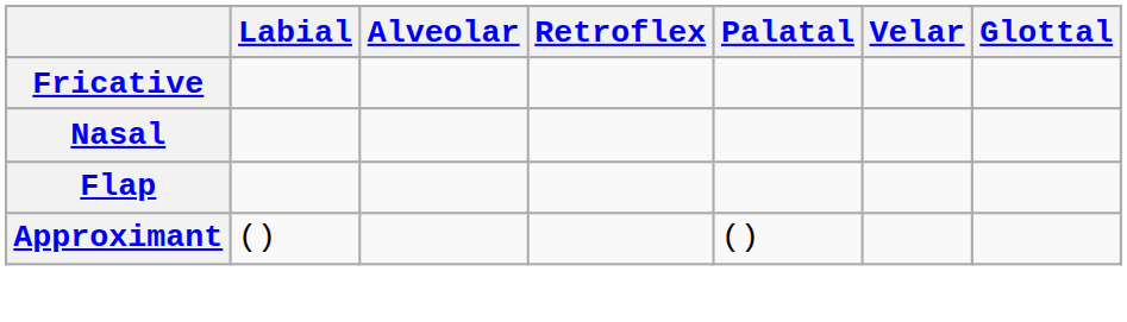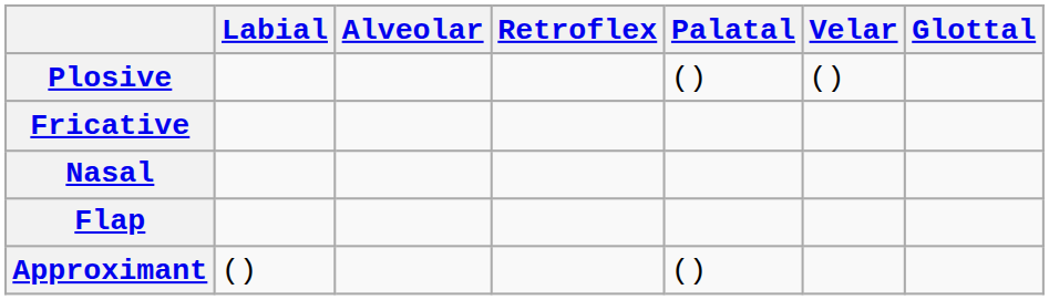+ row: Plosive | () | ()
